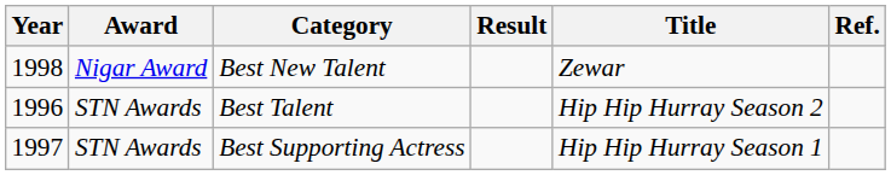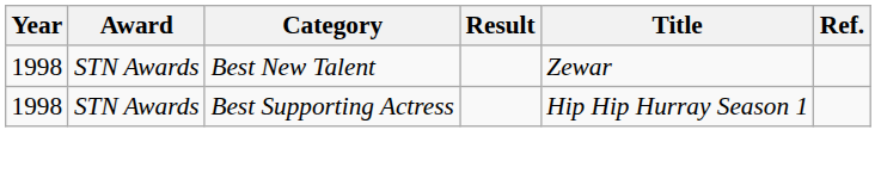Best New Talent | Award: Nigar Award -> STN Awards
- row: 1996 | STN Awards | Best Talent | Hip Hip Hurray Season 2
Best Supporting Actress | Year: 1997 -> 1998
